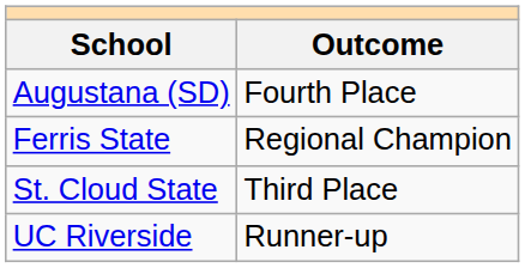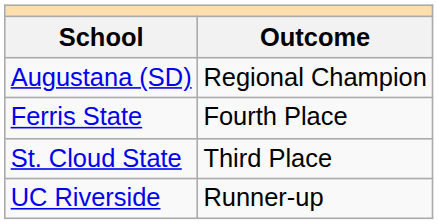Augustana (SD) | Outcome: Fourth Place -> Regional Champion
Ferris State | Outcome: Regional Champion -> Fourth Place
